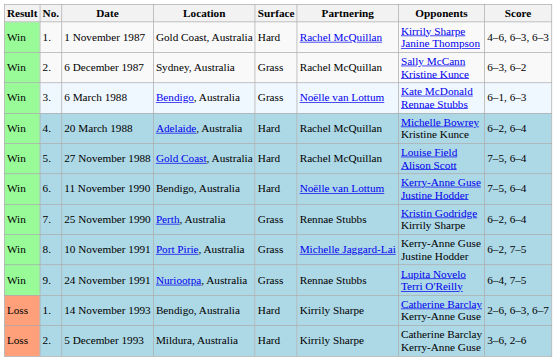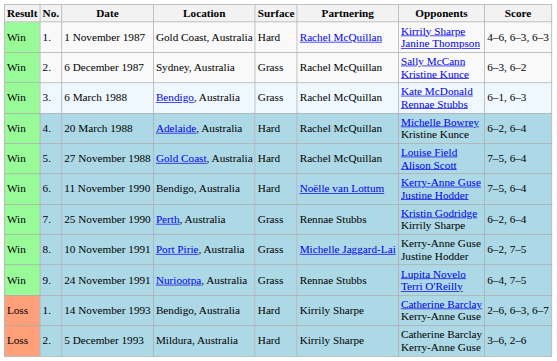6 March 1988 | Partnering: Noëlle van Lottum -> Rachel McQuillan
